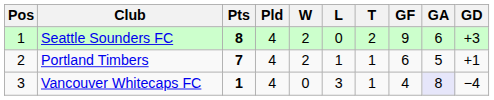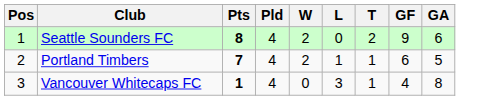- column: GD | +3 | +1 | −4
Vancouver Whitecaps FC | GA: lavender background -> no background
